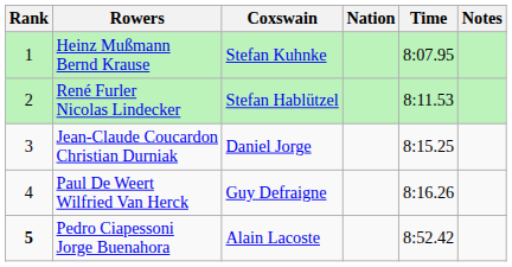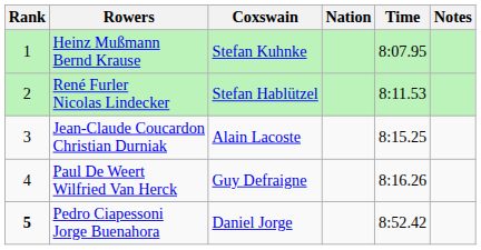Jean-Claude Coucardon Christian Durniak | Coxswain: Daniel Jorge -> Alain Lacoste
Pedro Ciapessoni Jorge Buenahora | Coxswain: Alain Lacoste -> Daniel Jorge
